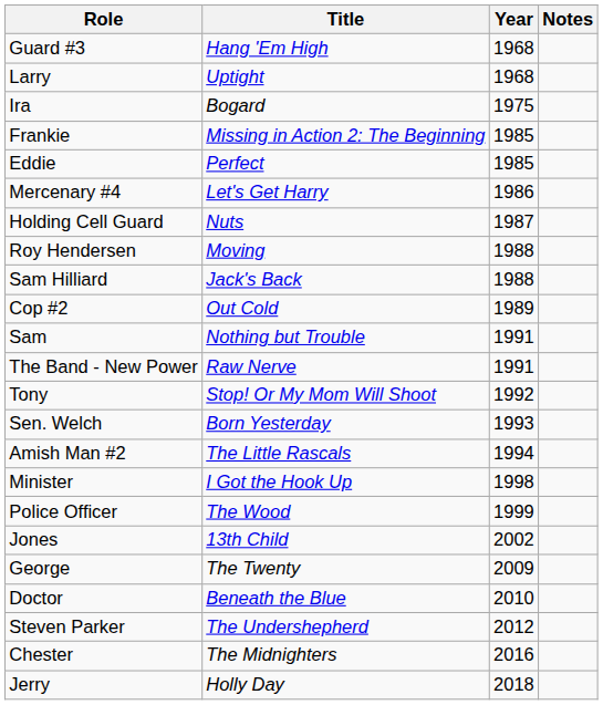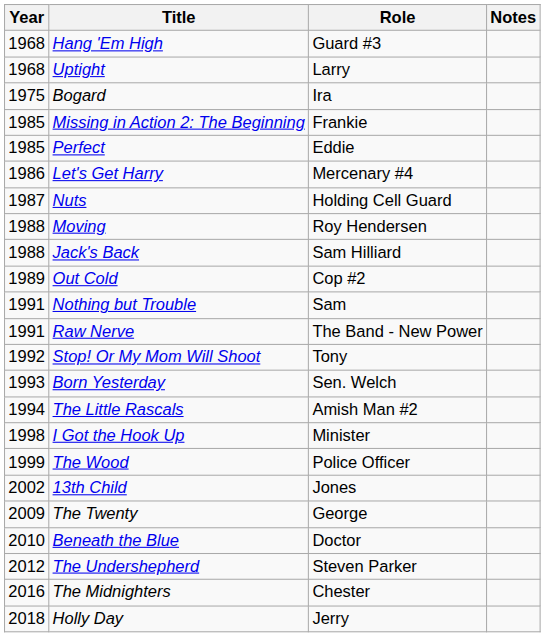columns swapped: Year <-> Role
